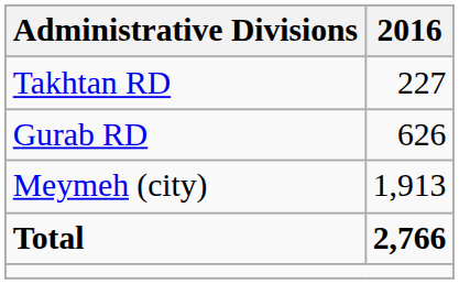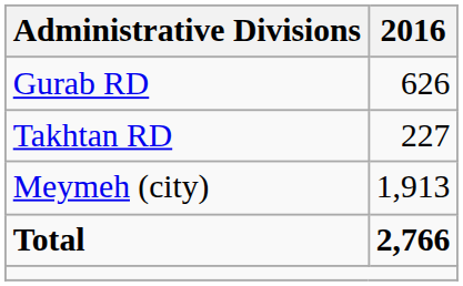rows swapped: Gurab RD <-> Takhtan RD
